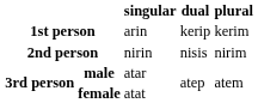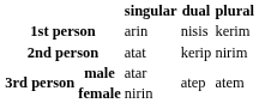1st person | dual: kerip -> nisis
2nd person | singular: nirin -> atat
2nd person | dual: nisis -> kerip
female | singular: atat -> nirin
